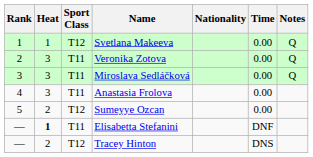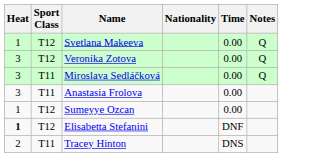- column: Rank | 1 | 2 | 3 | 4 | 5 | — | —
Veronika Zotova | Sport Class: T11 -> T12
Sumeyye Ozcan | Heat: 2 -> 1
Elisabetta Stefanini | Sport Class: T11 -> T12
Tracey Hinton | Sport Class: T12 -> T11
